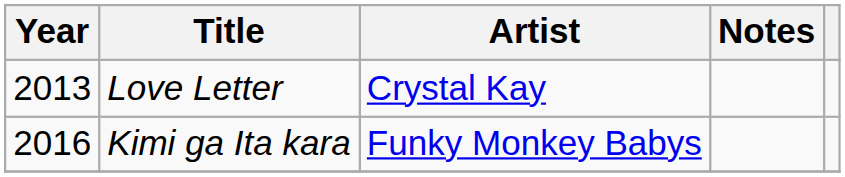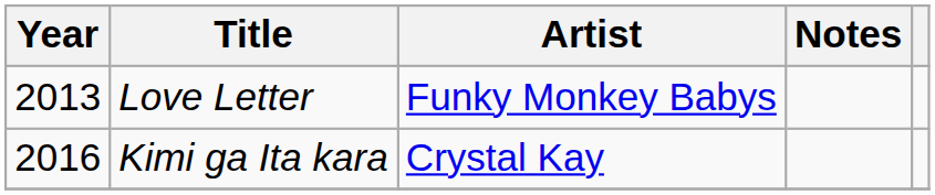Love Letter | Artist: Crystal Kay -> Funky Monkey Babys
Kimi ga Ita kara | Artist: Funky Monkey Babys -> Crystal Kay
